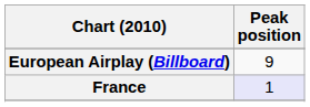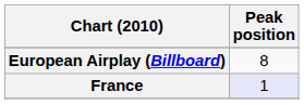European Airplay (Billboard) | Peak position: 9 -> 8
